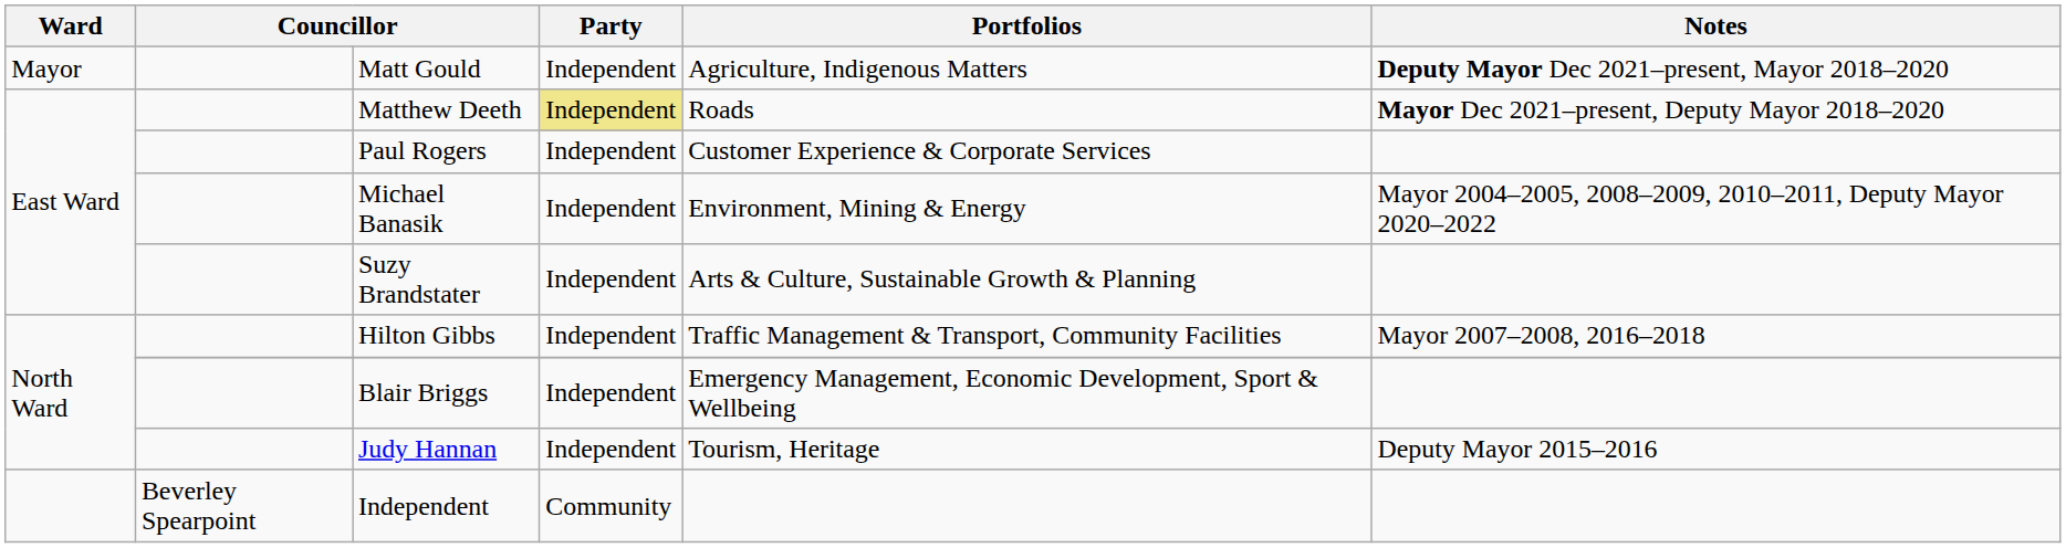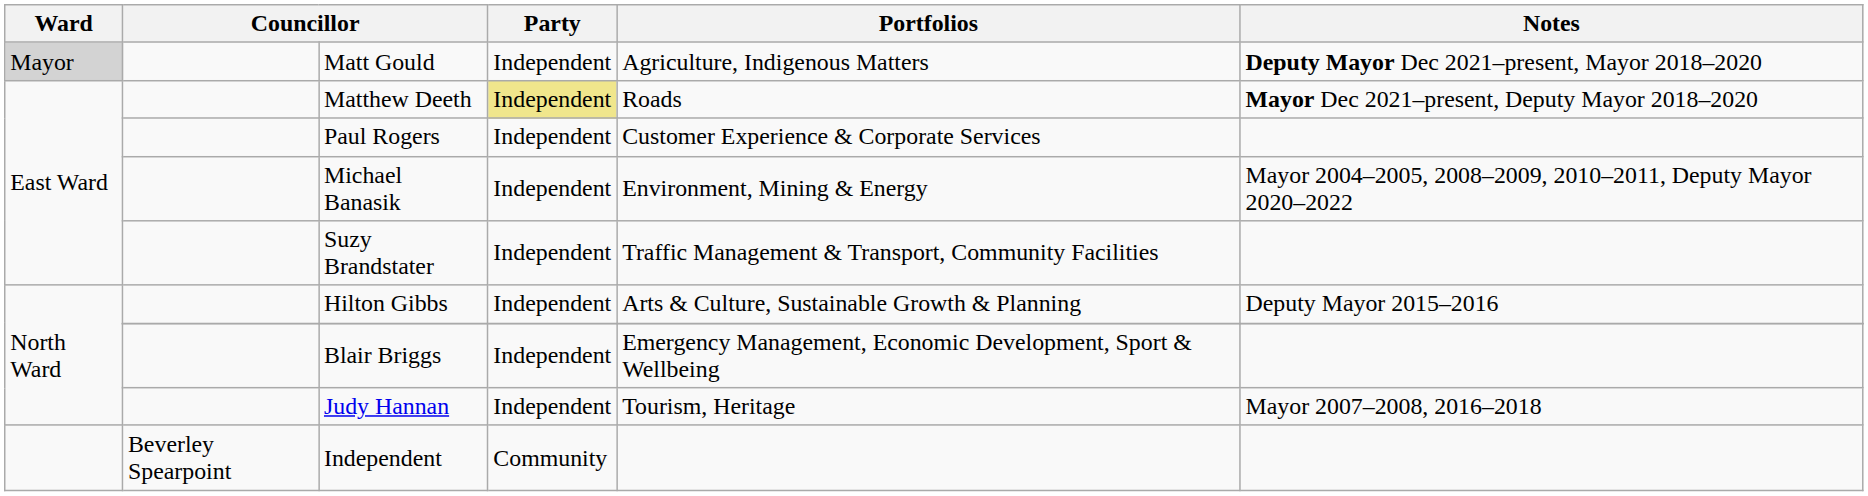Matt Gould | Ward: no background -> lightgrey background
Suzy Brandstater | Portfolios: Arts & Culture, Sustainable Growth & Planning -> Traffic Management & Transport, Community Facilities
Hilton Gibbs | Portfolios: Traffic Management & Transport, Community Facilities -> Arts & Culture, Sustainable Growth & Planning
Hilton Gibbs | Notes: Mayor 2007–2008, 2016–2018 -> Deputy Mayor 2015–2016
Judy Hannan | Notes: Deputy Mayor 2015–2016 -> Mayor 2007–2008, 2016–2018
